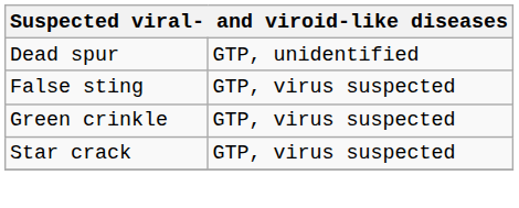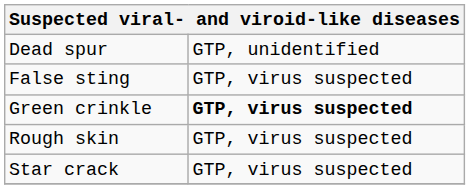Green crinkle | column 2: normal -> bold
+ row: Rough skin | GTP, virus suspected
